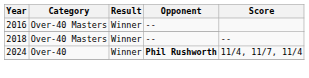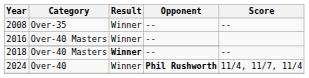+ row: 2008 | Over-35 | Winner | -- | --
2018 | Result: normal -> bold
